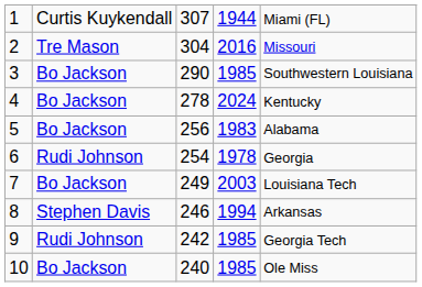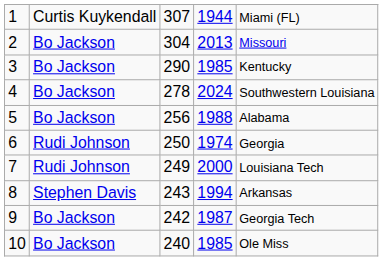2 | column 2: Tre Mason -> Bo Jackson
2 | column 4: 2016 -> 2013
3 | column 5: Southwestern Louisiana -> Kentucky
4 | column 5: Kentucky -> Southwestern Louisiana
5 | column 4: 1983 -> 1988
6 | column 3: 254 -> 250
6 | column 4: 1978 -> 1974
7 | column 2: Bo Jackson -> Rudi Johnson
7 | column 4: 2003 -> 2000
8 | column 3: 246 -> 243
9 | column 2: Rudi Johnson -> Bo Jackson
9 | column 4: 1985 -> 1987
